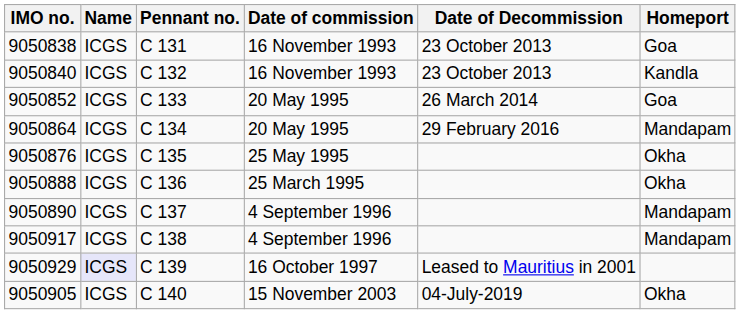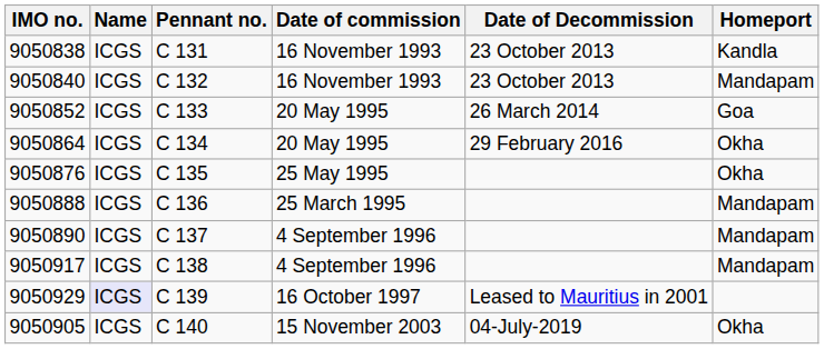9050838 | Homeport: Goa -> Kandla
9050840 | Homeport: Kandla -> Mandapam
9050864 | Homeport: Mandapam -> Okha
9050888 | Homeport: Okha -> Mandapam
